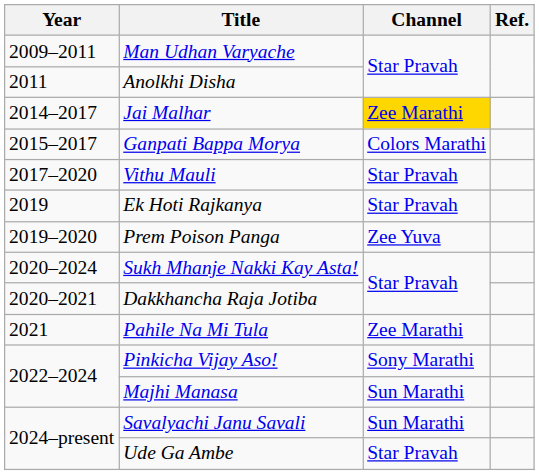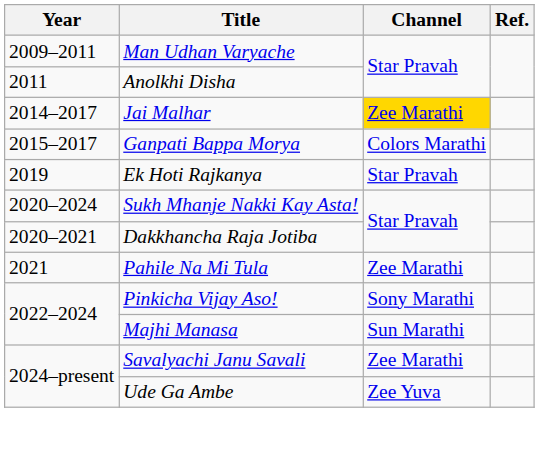- row: 2017–2020 | Vithu Mauli | Star Pravah
- row: 2019–2020 | Prem Poison Panga | Zee Yuva
Savalyachi Janu Savali | Channel: Sun Marathi -> Zee Marathi
Ude Ga Ambe | Channel: Star Pravah -> Zee Yuva
